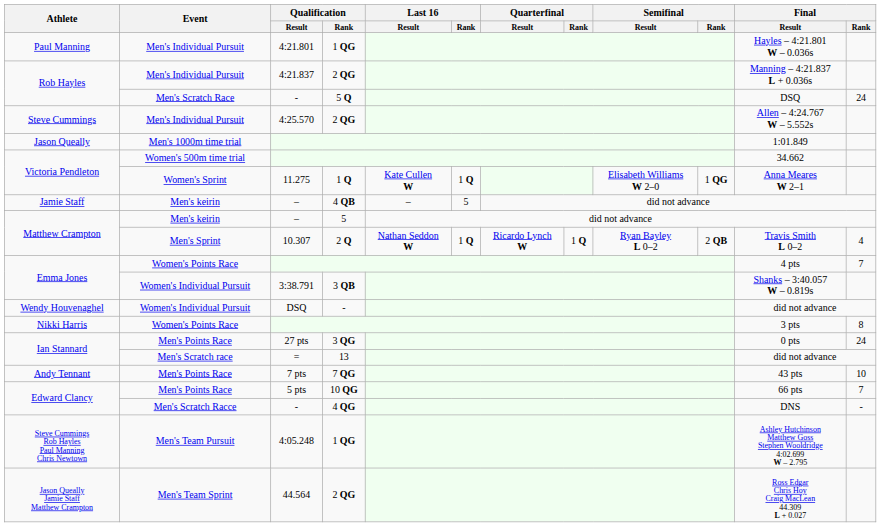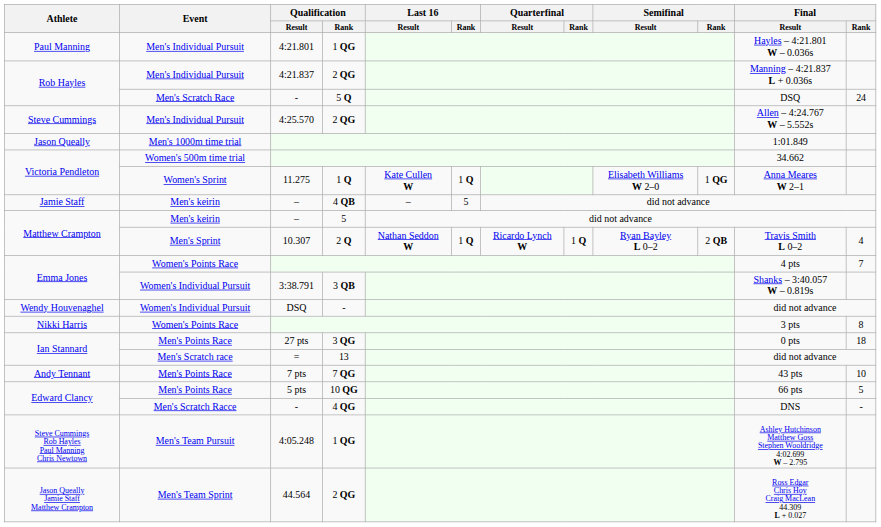27 pts | Final / Rank: 24 -> 18
5 pts | Final / Rank: 7 -> 5
